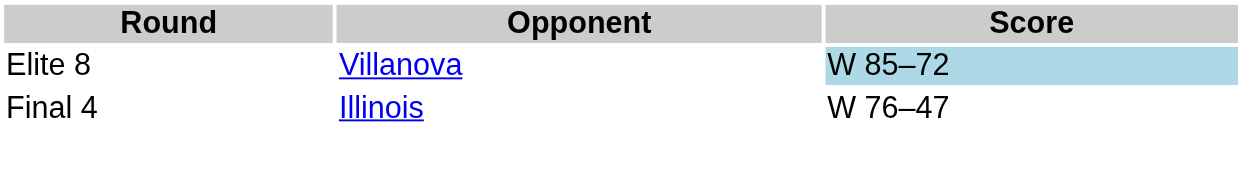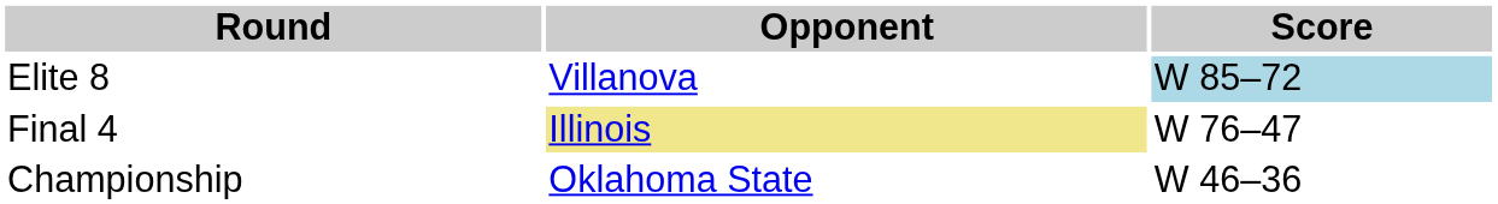Final 4 | Opponent: no background -> khaki background
+ row: Championship | Oklahoma State | W 46–36
